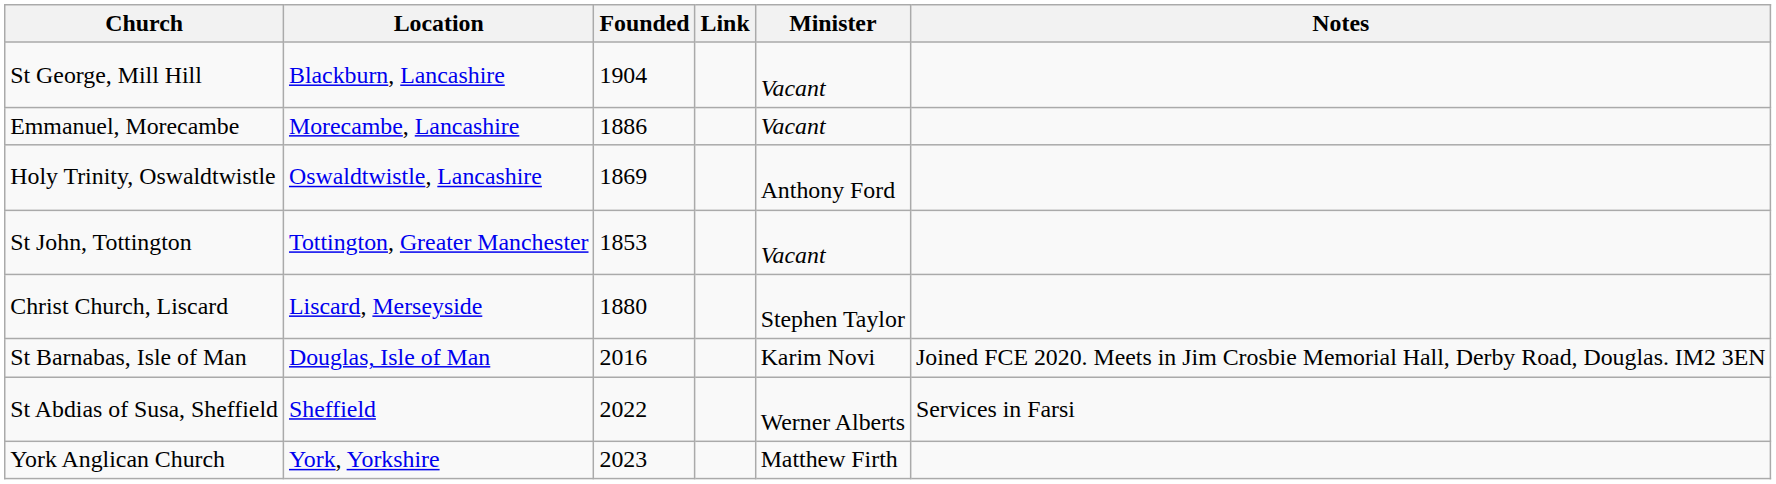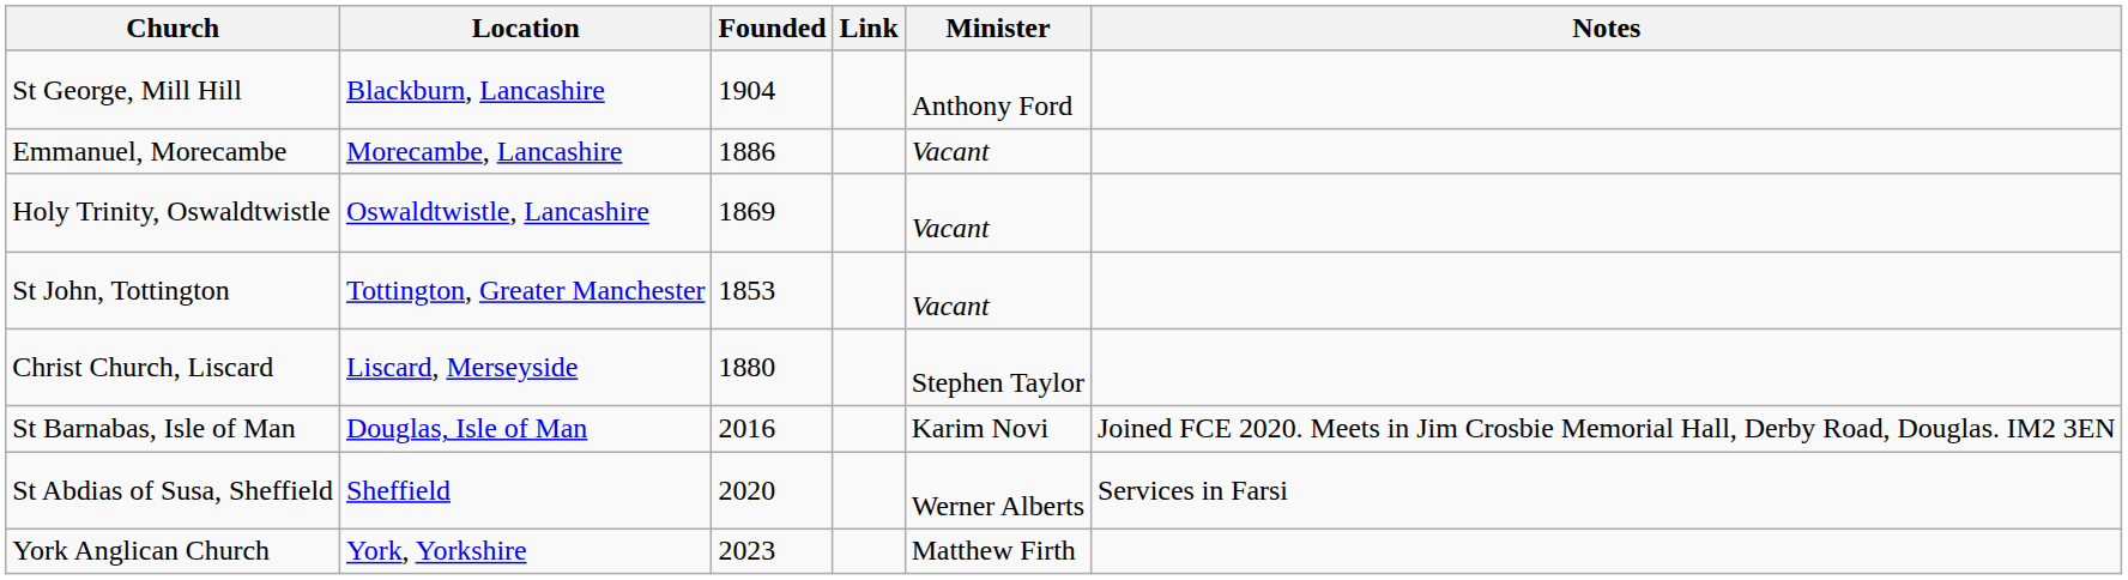St George, Mill Hill | Minister: Vacant -> Anthony Ford
Holy Trinity, Oswaldtwistle | Minister: Anthony Ford -> Vacant
St Abdias of Susa, Sheffield | Founded: 2022 -> 2020
